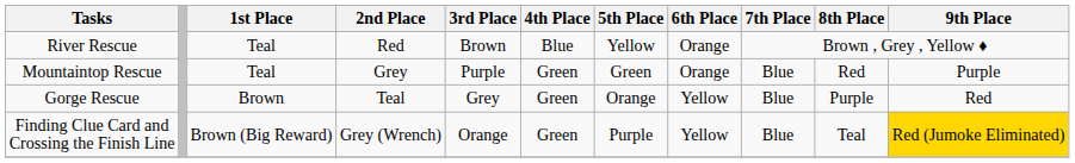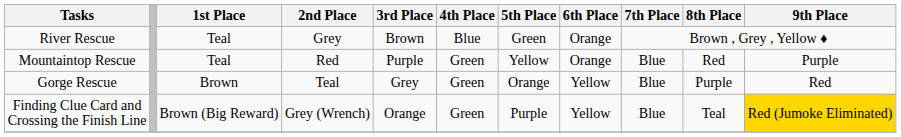River Rescue | 2nd Place: Red -> Grey
River Rescue | 5th Place: Yellow -> Green
Mountaintop Rescue | 2nd Place: Grey -> Red
Mountaintop Rescue | 5th Place: Green -> Yellow
